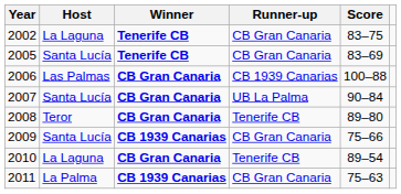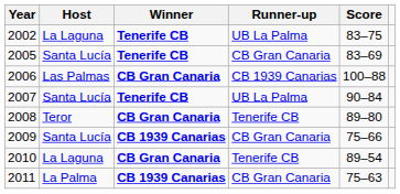2002 | Runner-up: CB Gran Canaria -> UB La Palma
2007 | Winner: CB Gran Canaria -> Tenerife CB
